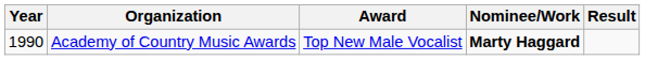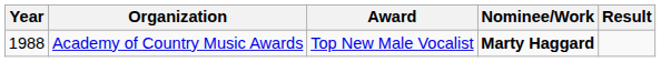Academy of Country Music Awards | Year: 1990 -> 1988
